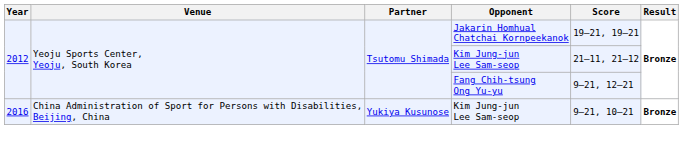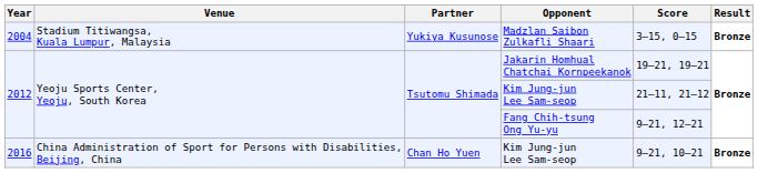+ row: 2004 | Stadium Titiwangsa, Kuala Lumpur, Malaysia | Yukiya Kusunose | Madzlan Saibon Zulkafli Shaari | 3–15, 0–15 | Bronze
2016 / Kim Jung-jun Lee Sam-seop | Partner: Yukiya Kusunose -> Chan Ho Yuen
